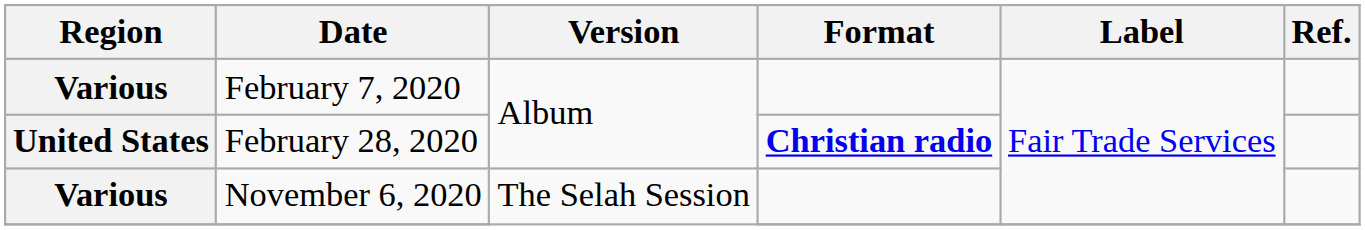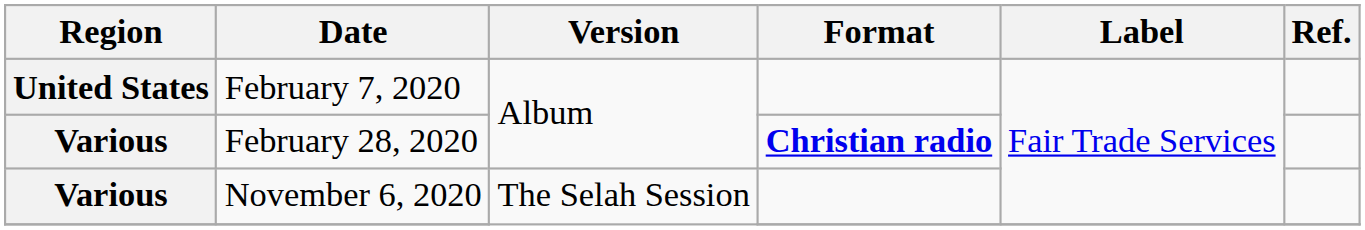February 7, 2020 | Region: Various -> United States
February 28, 2020 | Region: United States -> Various
